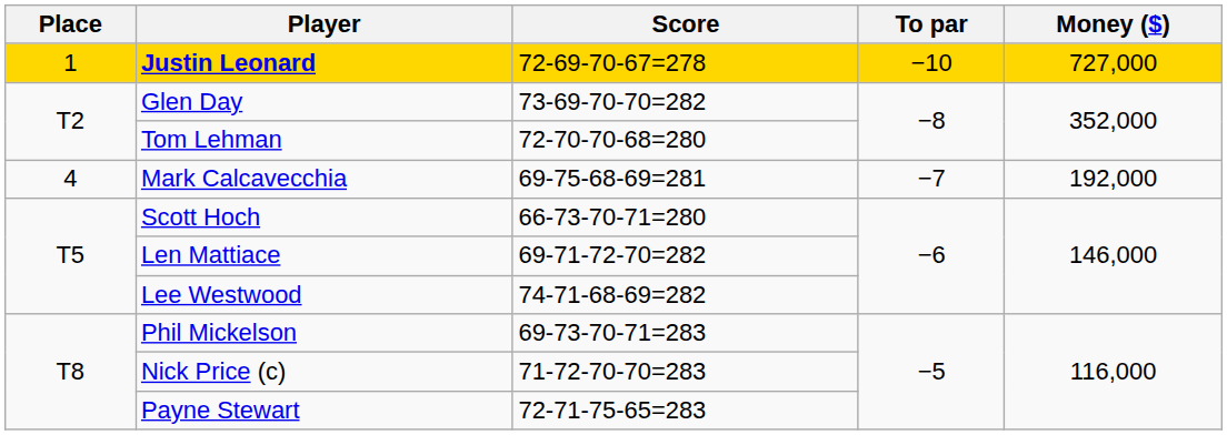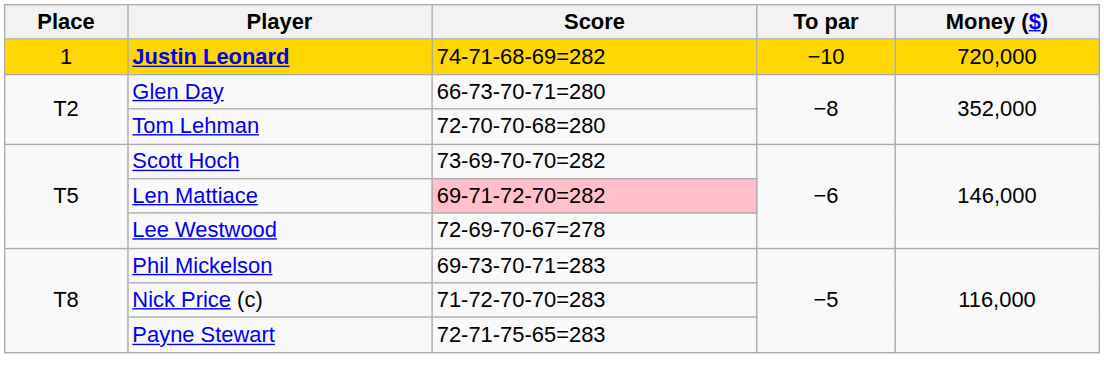Justin Leonard | Score: 72-69-70-67=278 -> 74-71-68-69=282
Justin Leonard | Money ($): 727,000 -> 720,000
Glen Day | Score: 73-69-70-70=282 -> 66-73-70-71=280
- row: 4 | Mark Calcavecchia | 69-75-68-69=281 | −7 | 192,000
Scott Hoch | Score: 66-73-70-71=280 -> 73-69-70-70=282
Len Mattiace | Score: no background -> pink background
Lee Westwood | Score: 74-71-68-69=282 -> 72-69-70-67=278
